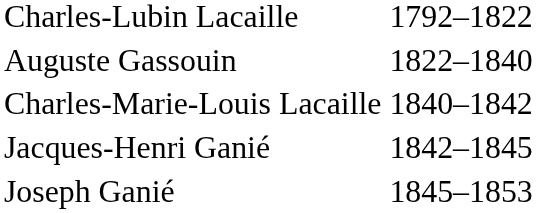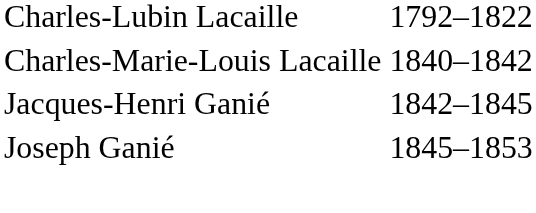- row: Auguste Gassouin | 1822–1840
